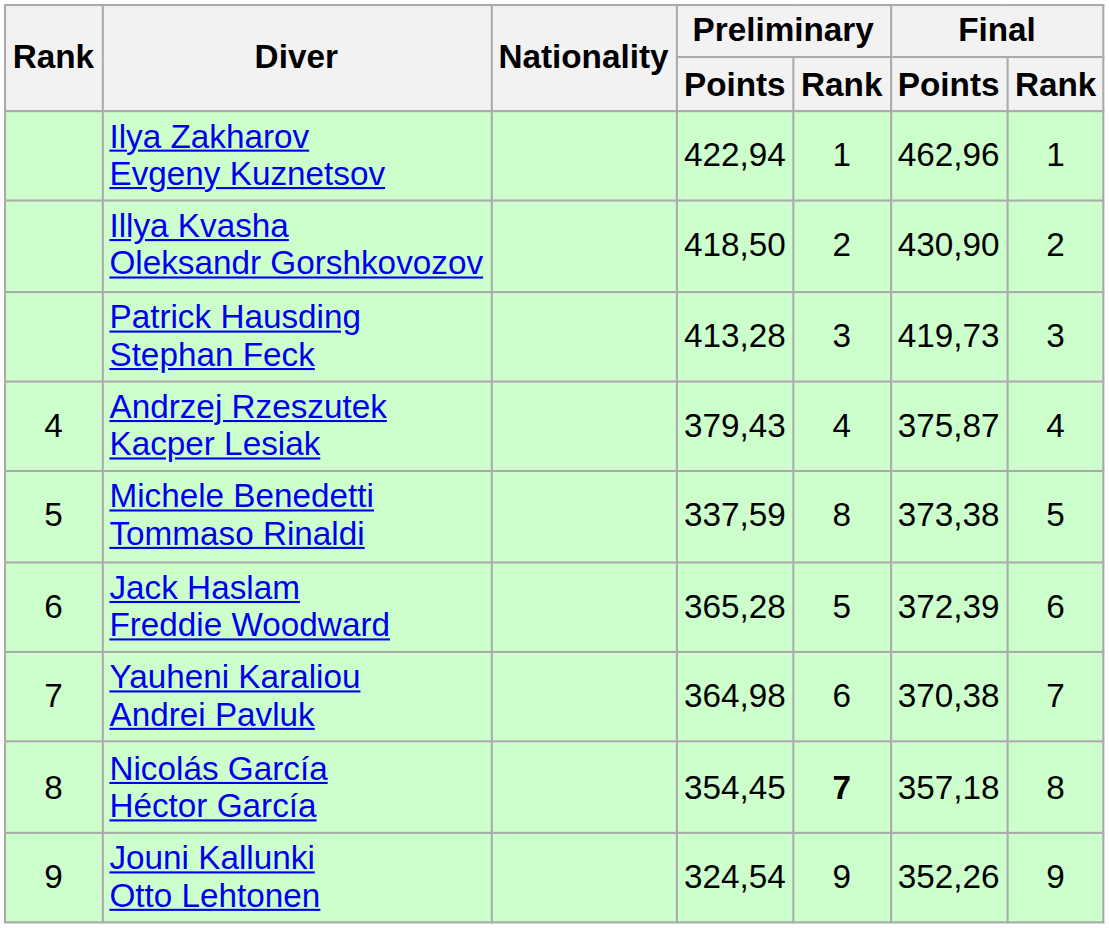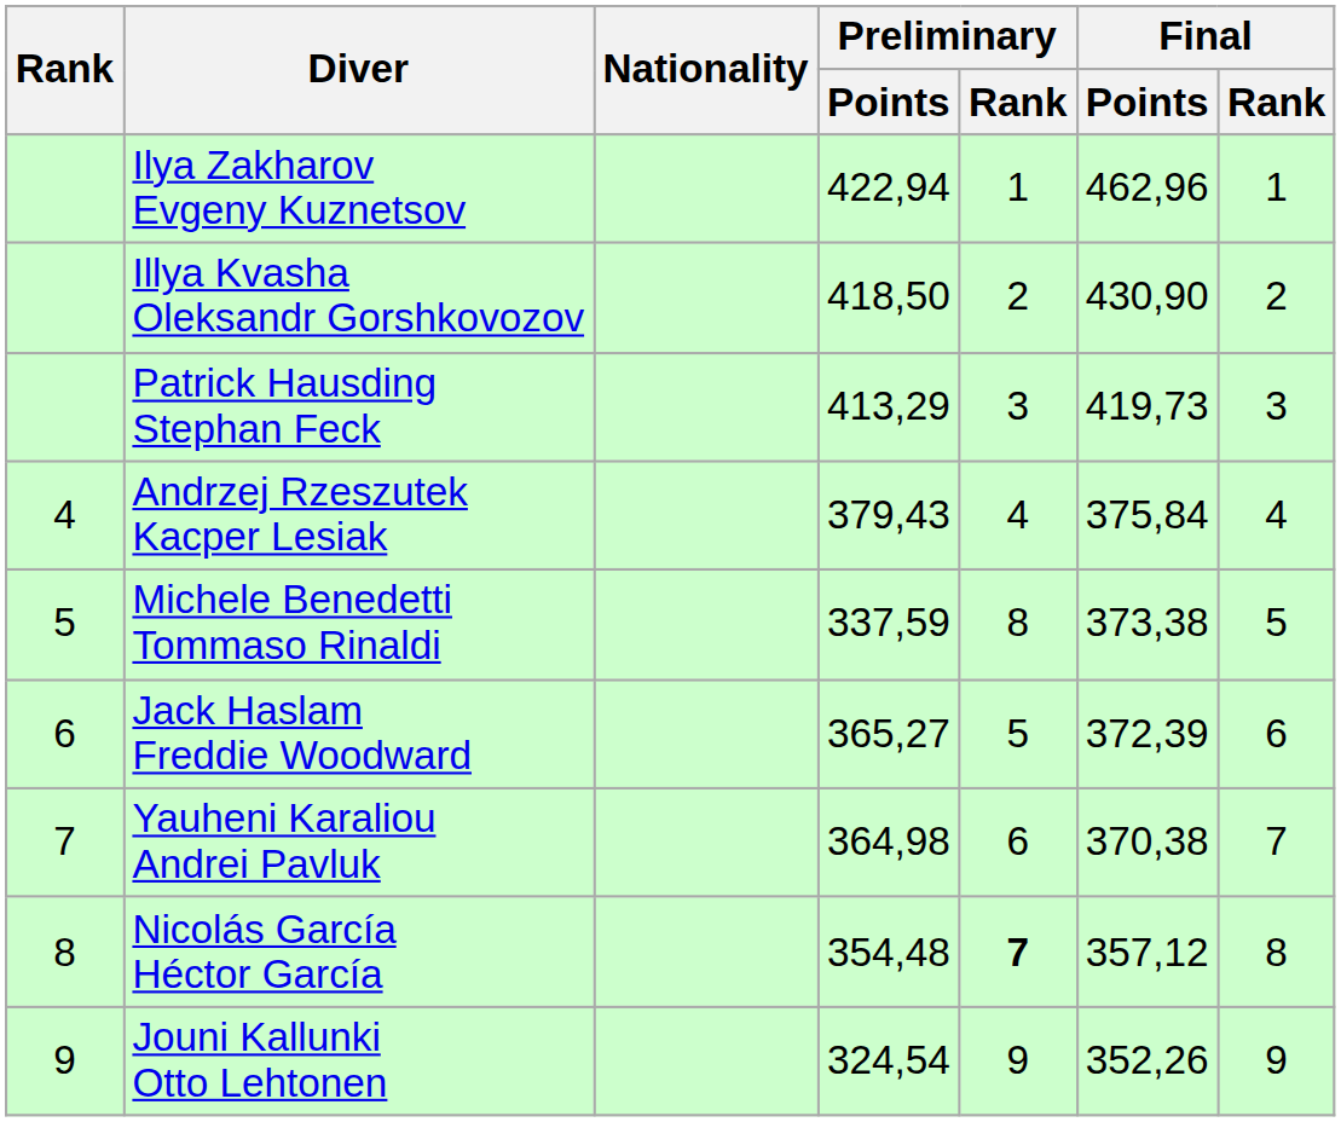Patrick Hausding Stephan Feck | Preliminary / Points: 413,28 -> 413,29
Andrzej Rzeszutek Kacper Lesiak | Final / Points: 375,87 -> 375,84
Jack Haslam Freddie Woodward | Preliminary / Points: 365,28 -> 365,27
Nicolás García Héctor García | Preliminary / Points: 354,45 -> 354,48
Nicolás García Héctor García | Final / Points: 357,18 -> 357,12
